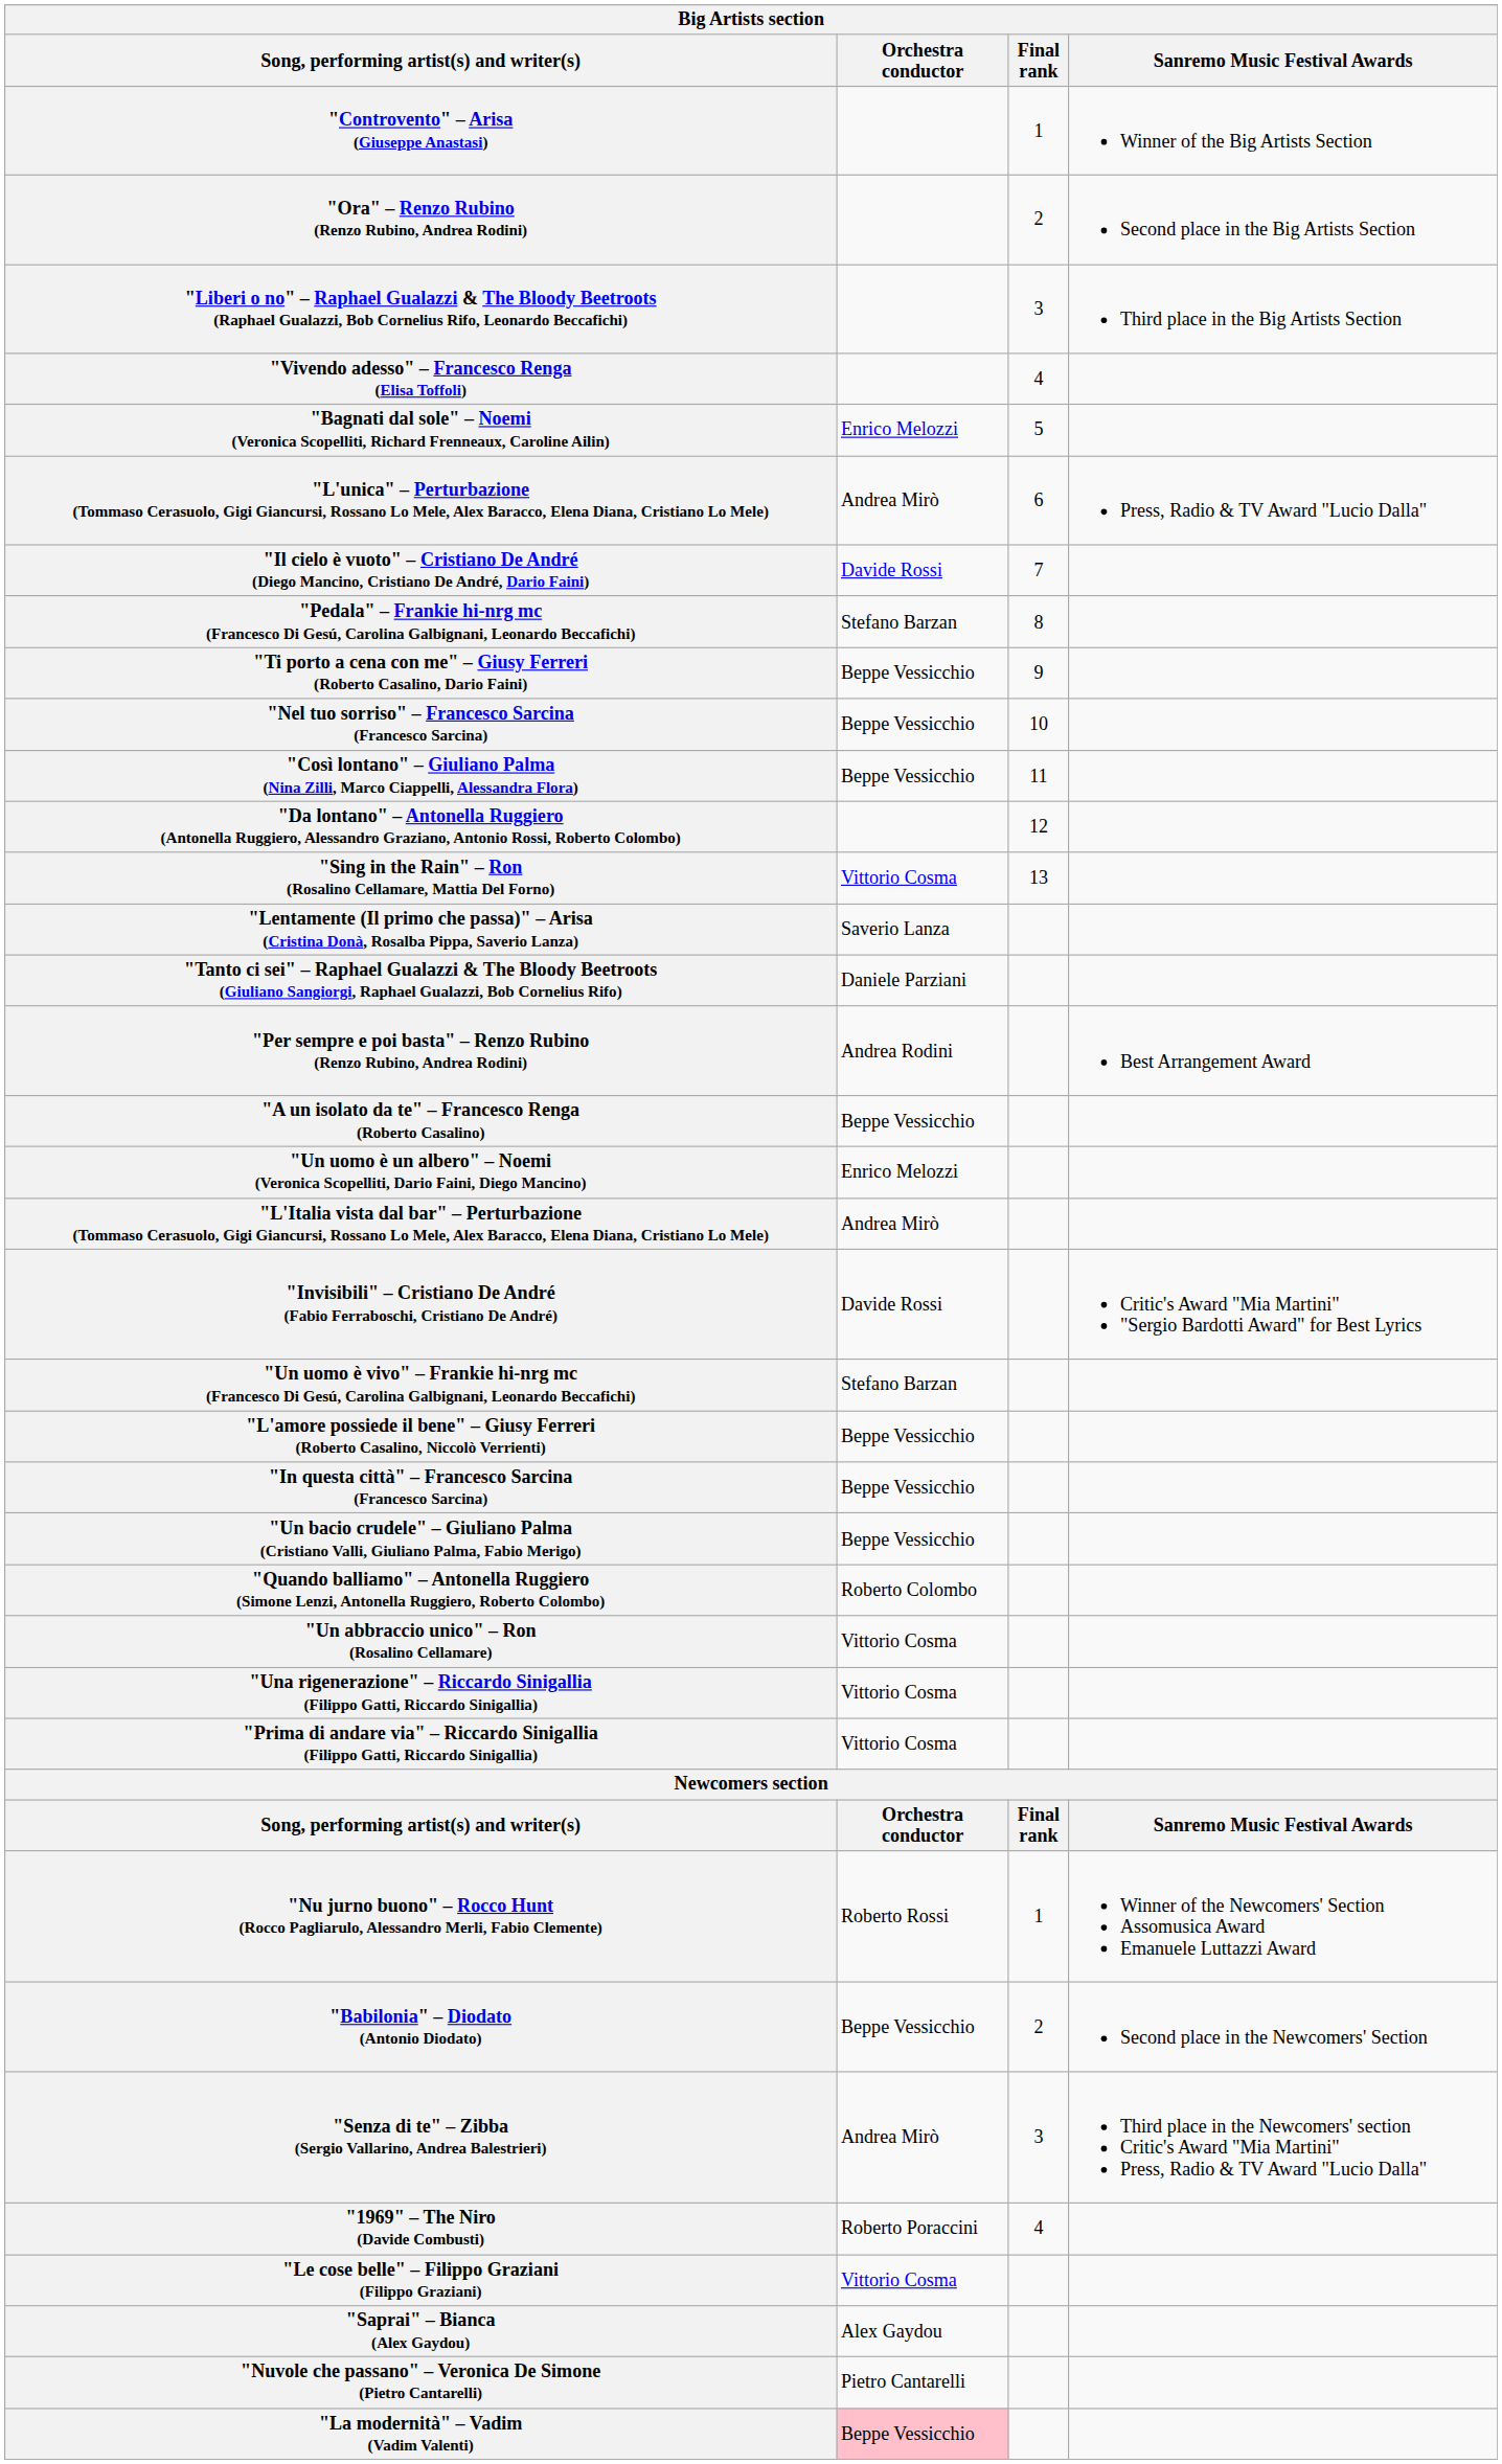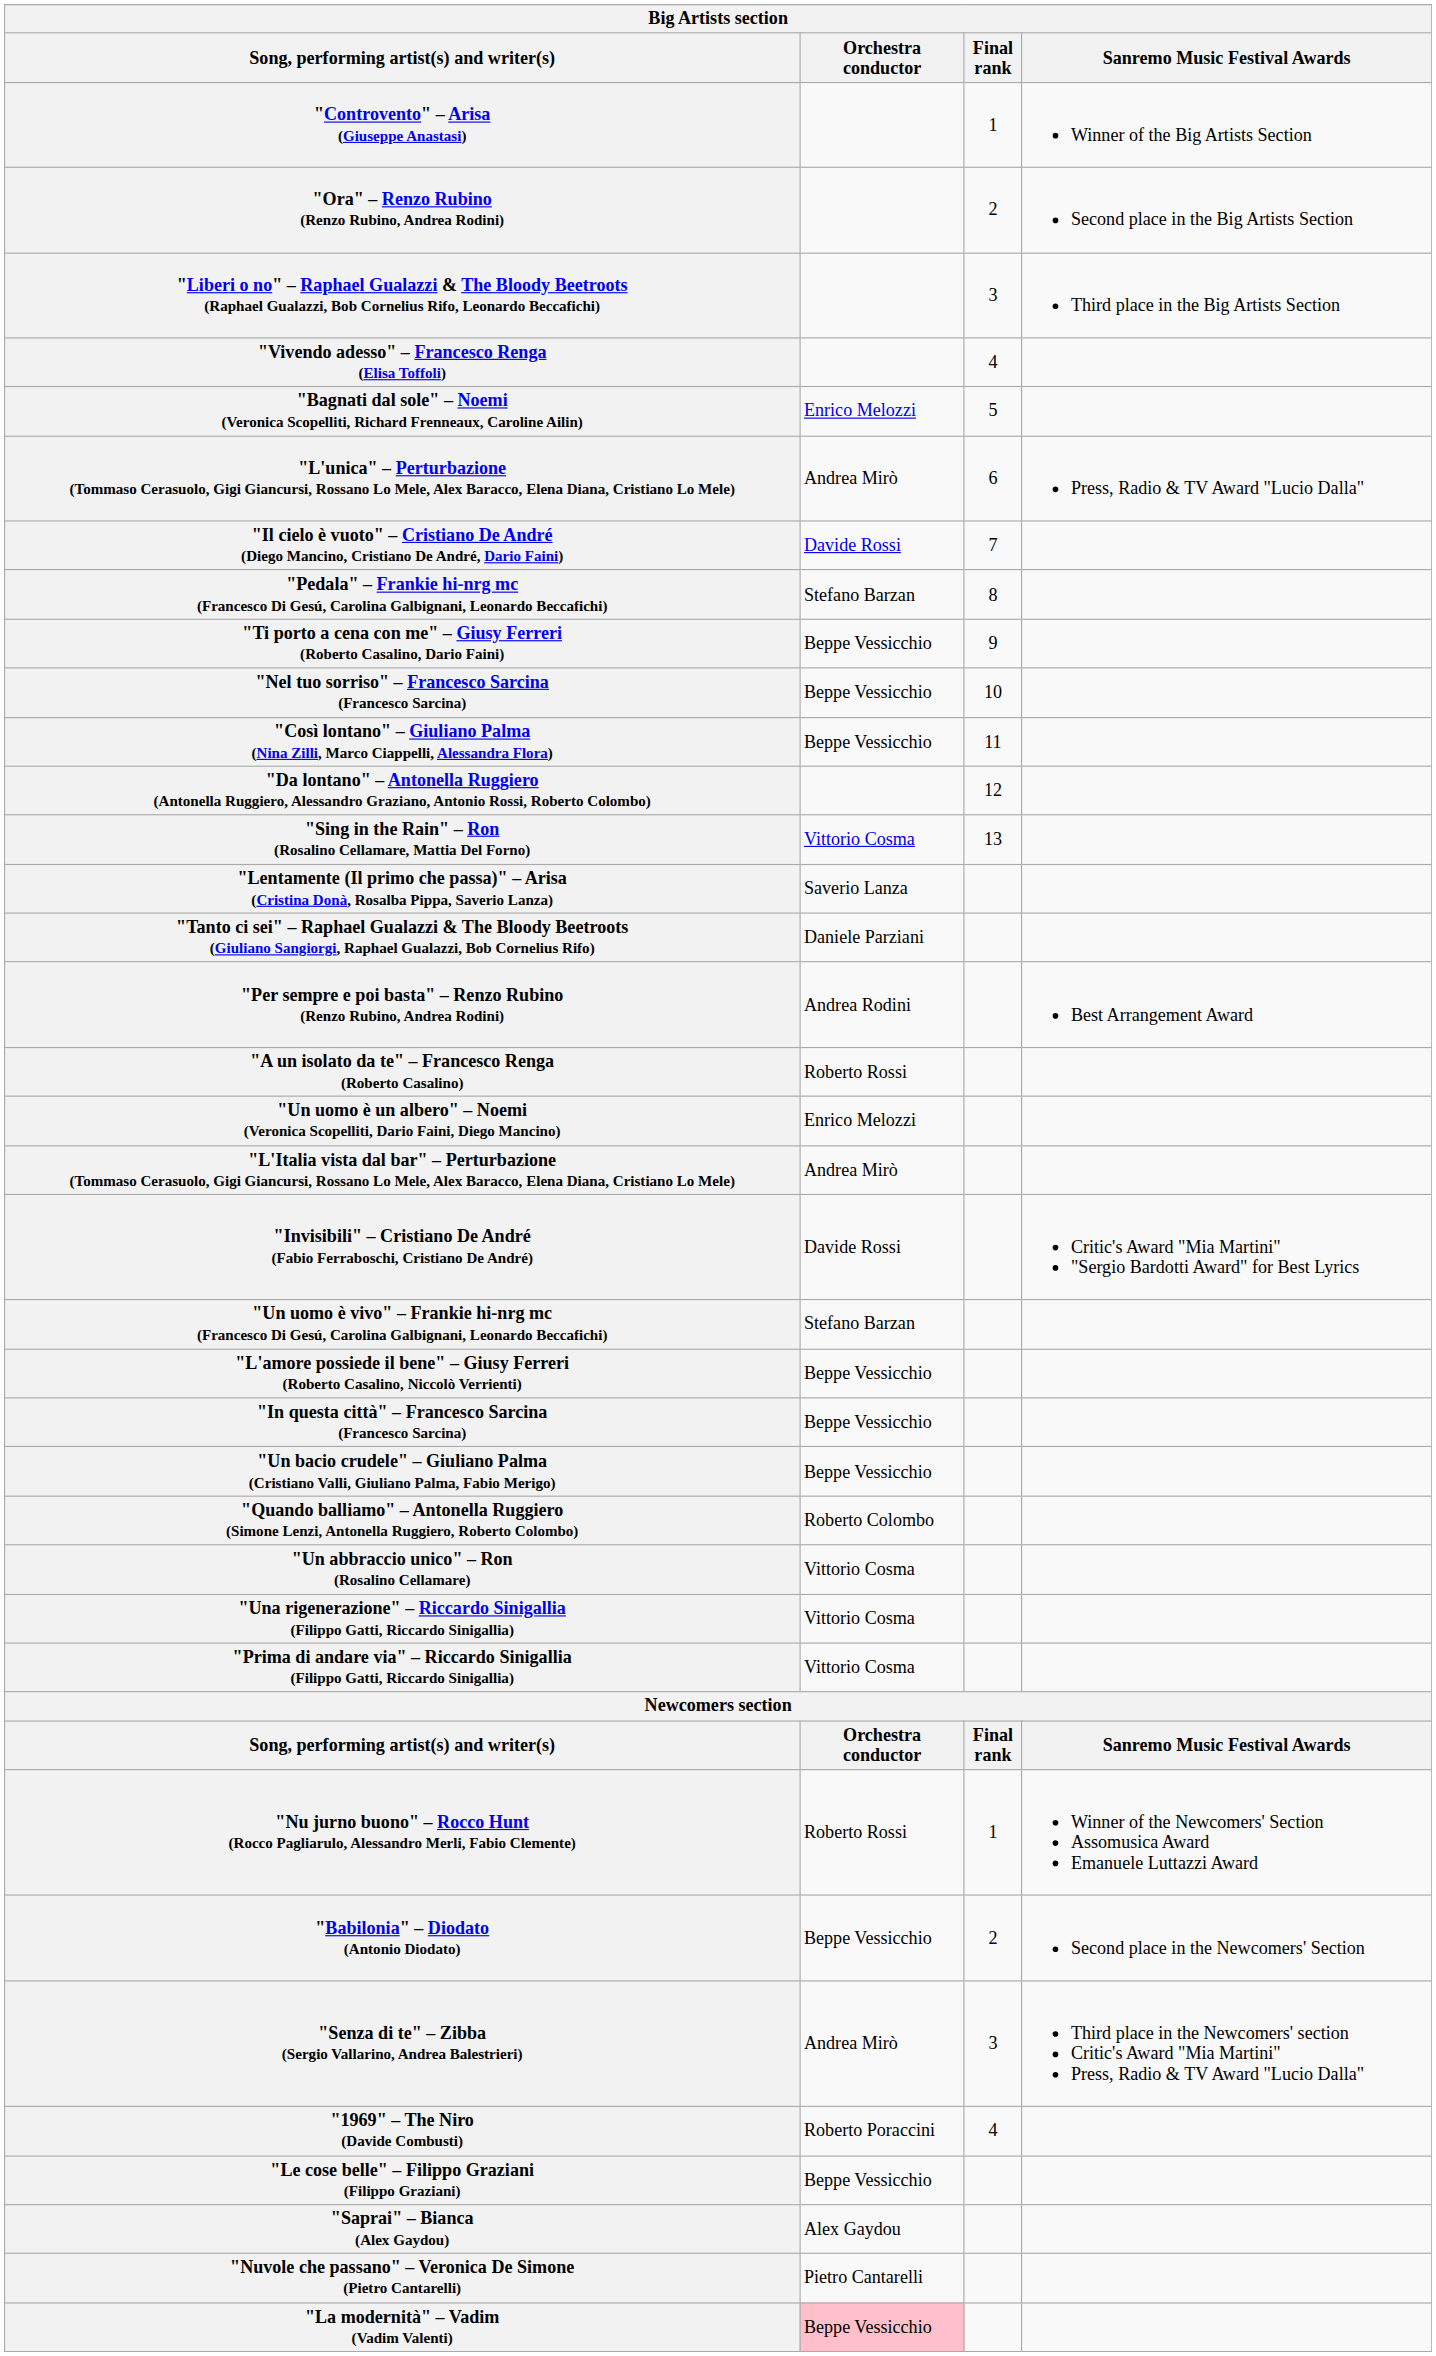"A un isolato da te" – Francesco Renga (Roberto Casalino) | Orchestra conductor: Beppe Vessicchio -> Roberto Rossi
"Le cose belle" – Filippo Graziani (Filippo Graziani) | Orchestra conductor: Vittorio Cosma -> Beppe Vessicchio
